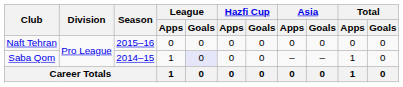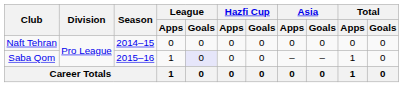Naft Tehran | Season: 2015–16 -> 2014–15
Saba Qom | Season: 2014–15 -> 2015–16
